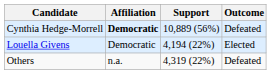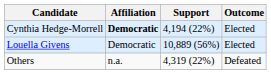Cynthia Hedge-Morrell | Support: 10,889 (56%) -> 4,194 (22%)
Cynthia Hedge-Morrell | Outcome: Defeated -> Elected
Louella Givens | Support: 4,194 (22%) -> 10,889 (56%)
